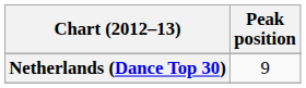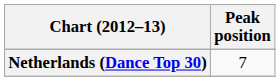Netherlands (Dance Top 30) | Peak position: 9 -> 7
